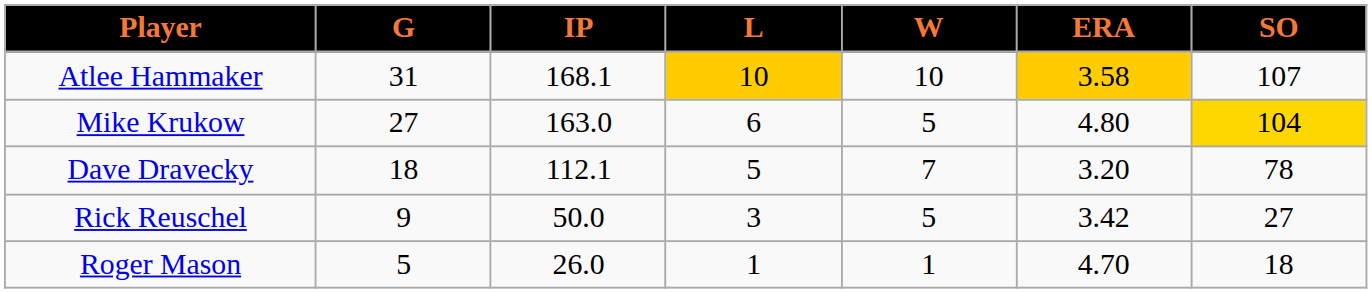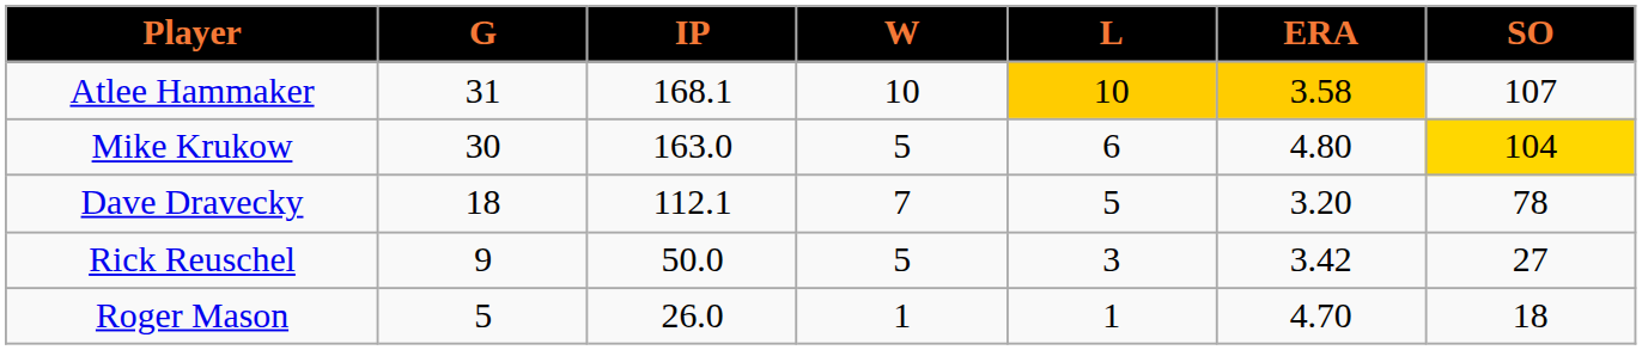columns swapped: W <-> L
Mike Krukow | G: 27 -> 30
